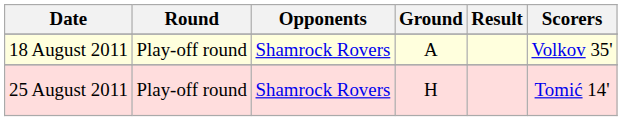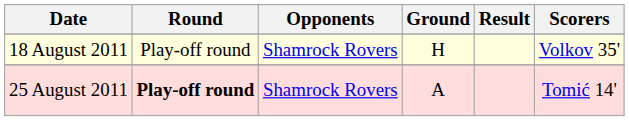18 August 2011 | Ground: A -> H
25 August 2011 | Round: normal -> bold
25 August 2011 | Ground: H -> A
